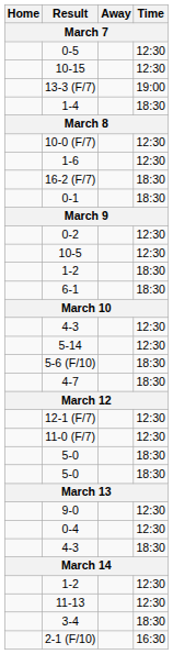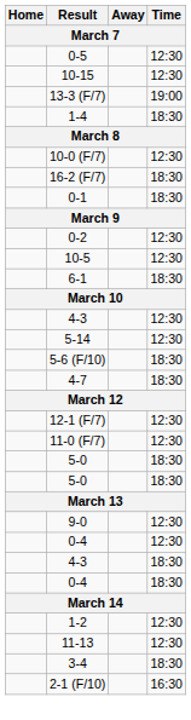- row: 1-6 | 12:30
- row: 1-2 | 18:30
+ row: 0-4 | 18:30
